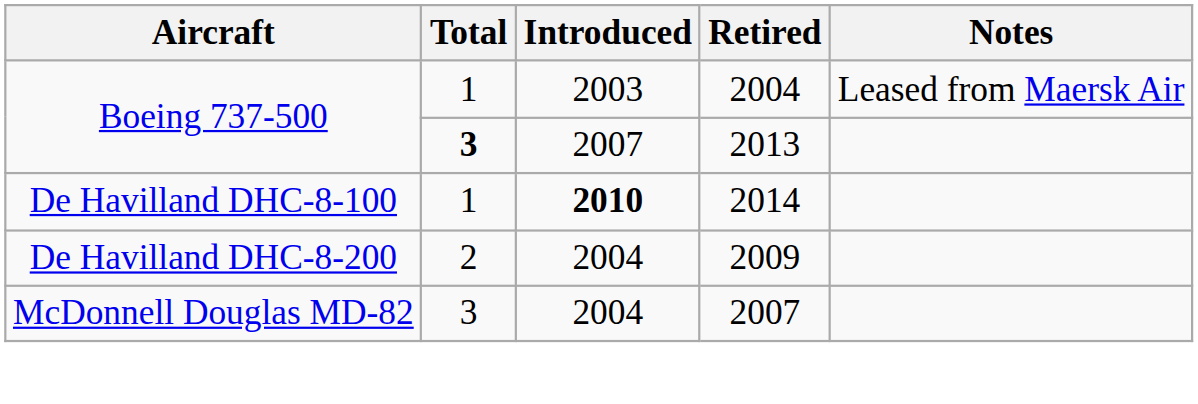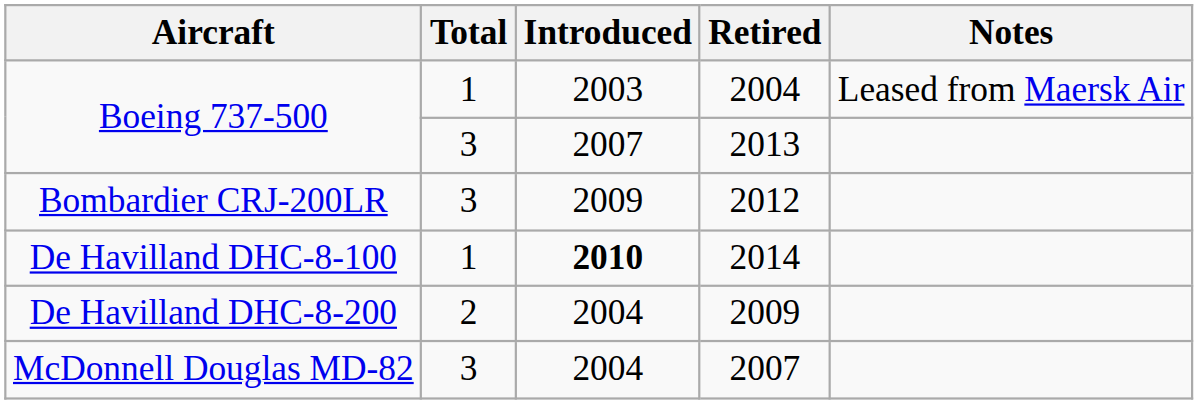2013 | Total: bold -> normal
+ row: Bombardier CRJ-200LR | 3 | 2009 | 2012
